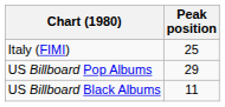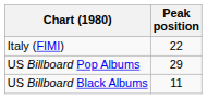Italy (FIMI) | Peak position: 25 -> 22
